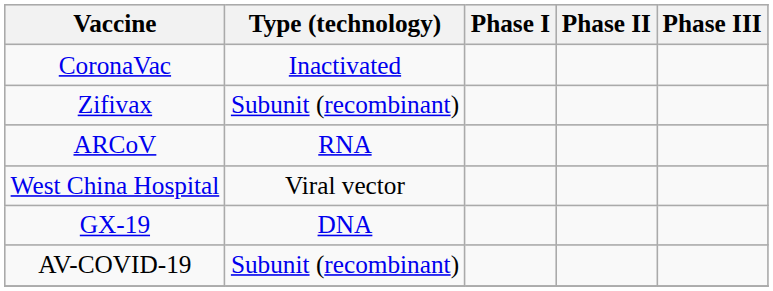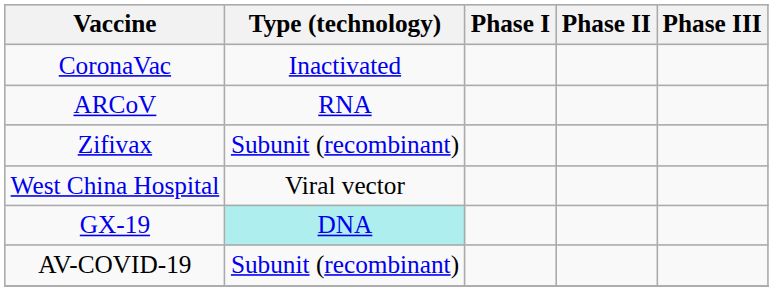rows swapped: Zifivax <-> ARCoV
GX-19 | Type (technology): no background -> paleturquoise background
